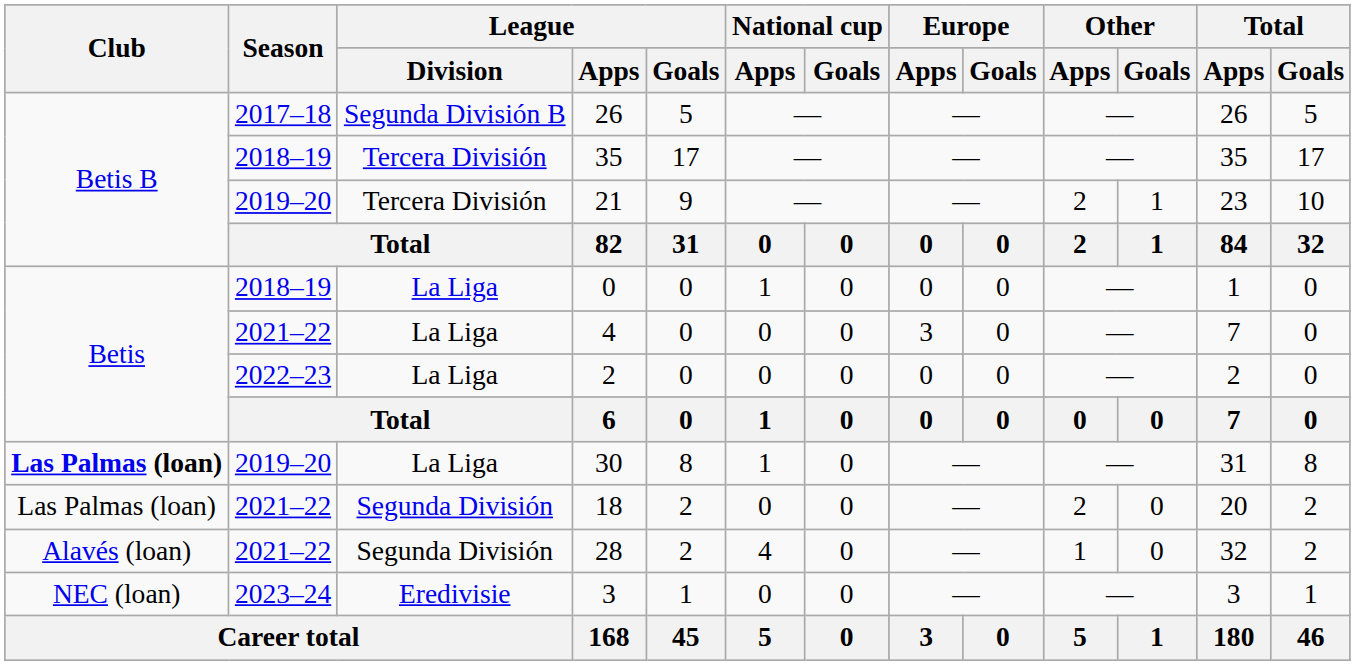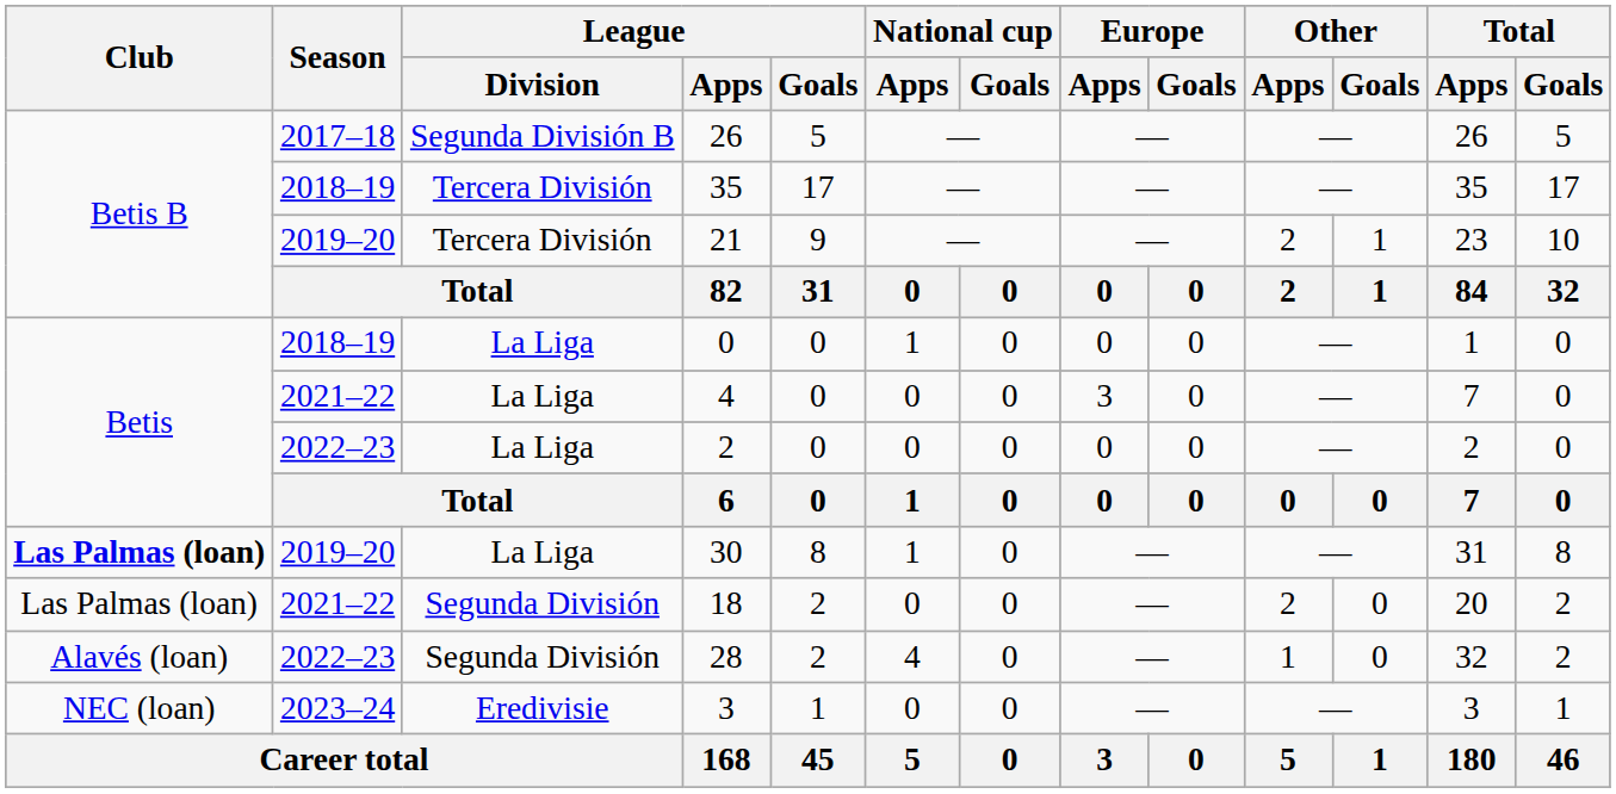28 | Season: 2021–22 -> 2022–23
